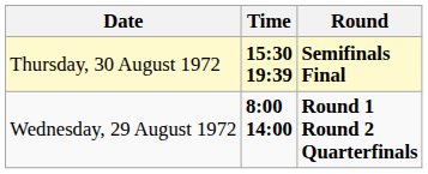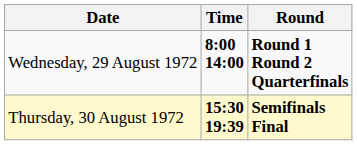rows swapped: Wednesday, 29 August 1972 <-> Thursday, 30 August 1972
